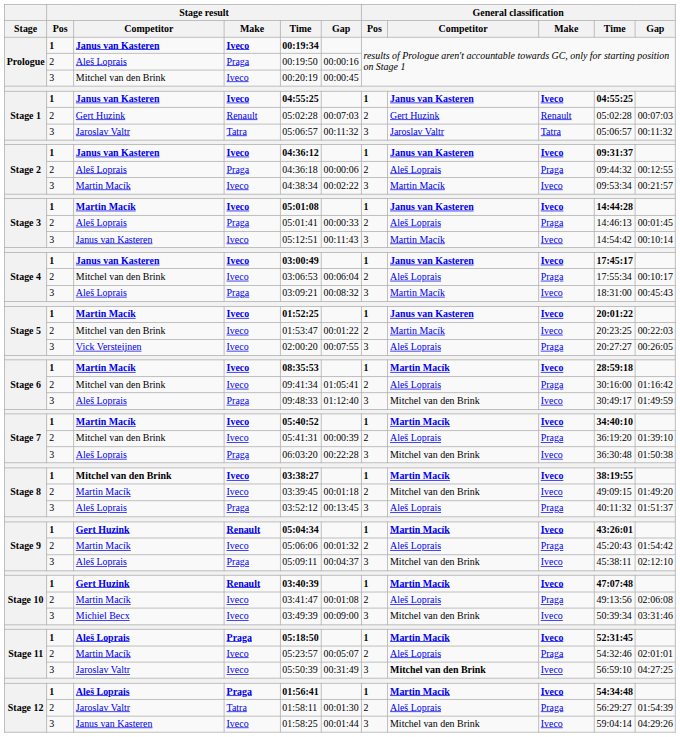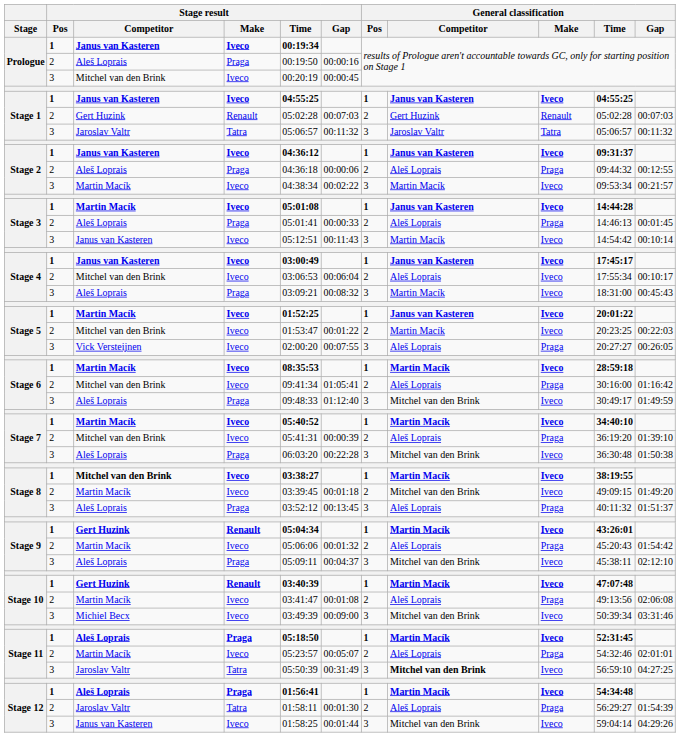Stage 4 / Mitchel van den Brink | General classification / Make: Praga -> Iveco
Stage 11 / Jaroslav Valtr | Stage result / Make: Iveco -> Tatra
